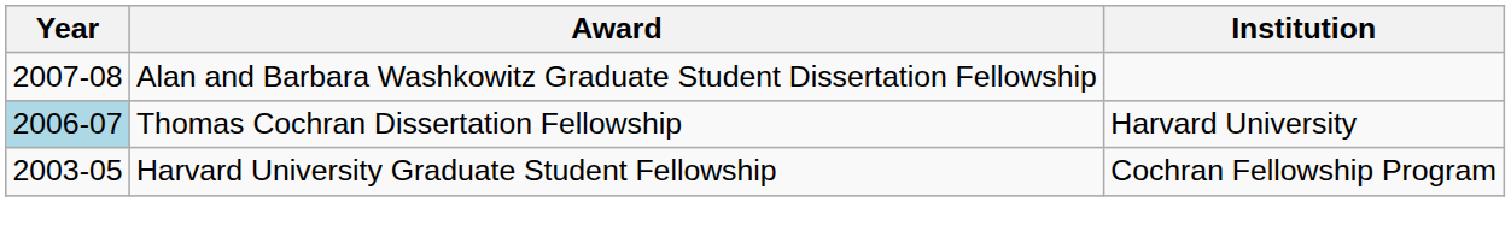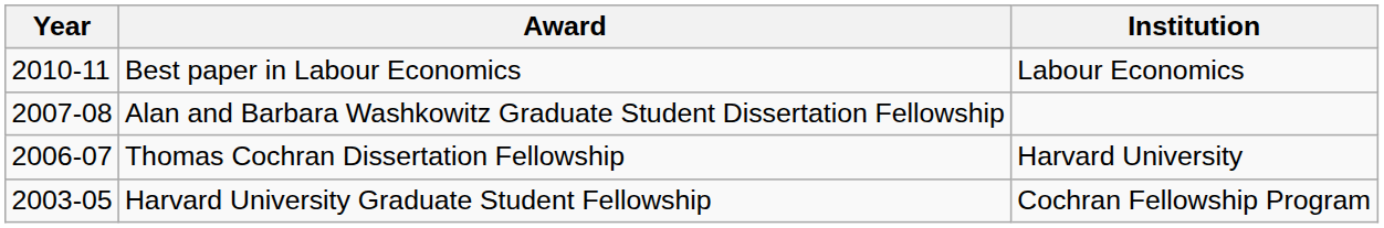+ row: 2010-11 | Best paper in Labour Economics | Labour Economics
Thomas Cochran Dissertation Fellowship | Year: lightblue background -> no background
